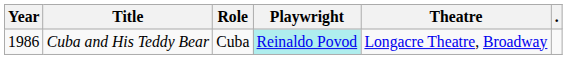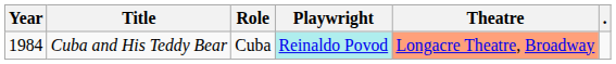Cuba and His Teddy Bear | Year: 1986 -> 1984
Cuba and His Teddy Bear | Theatre: no background -> lightsalmon background
